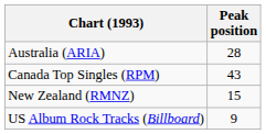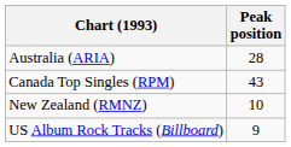New Zealand (RMNZ) | Peak position: 15 -> 10
